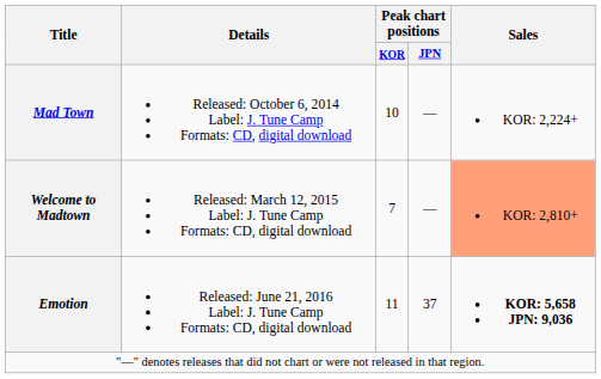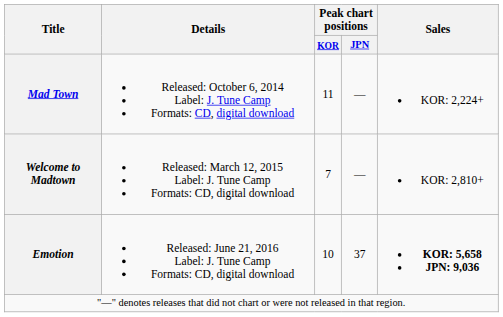Mad Town | Peak chart positions / KOR: 10 -> 11
Welcome to Madtown | Sales: lightsalmon background -> no background
Emotion | Peak chart positions / KOR: 11 -> 10
